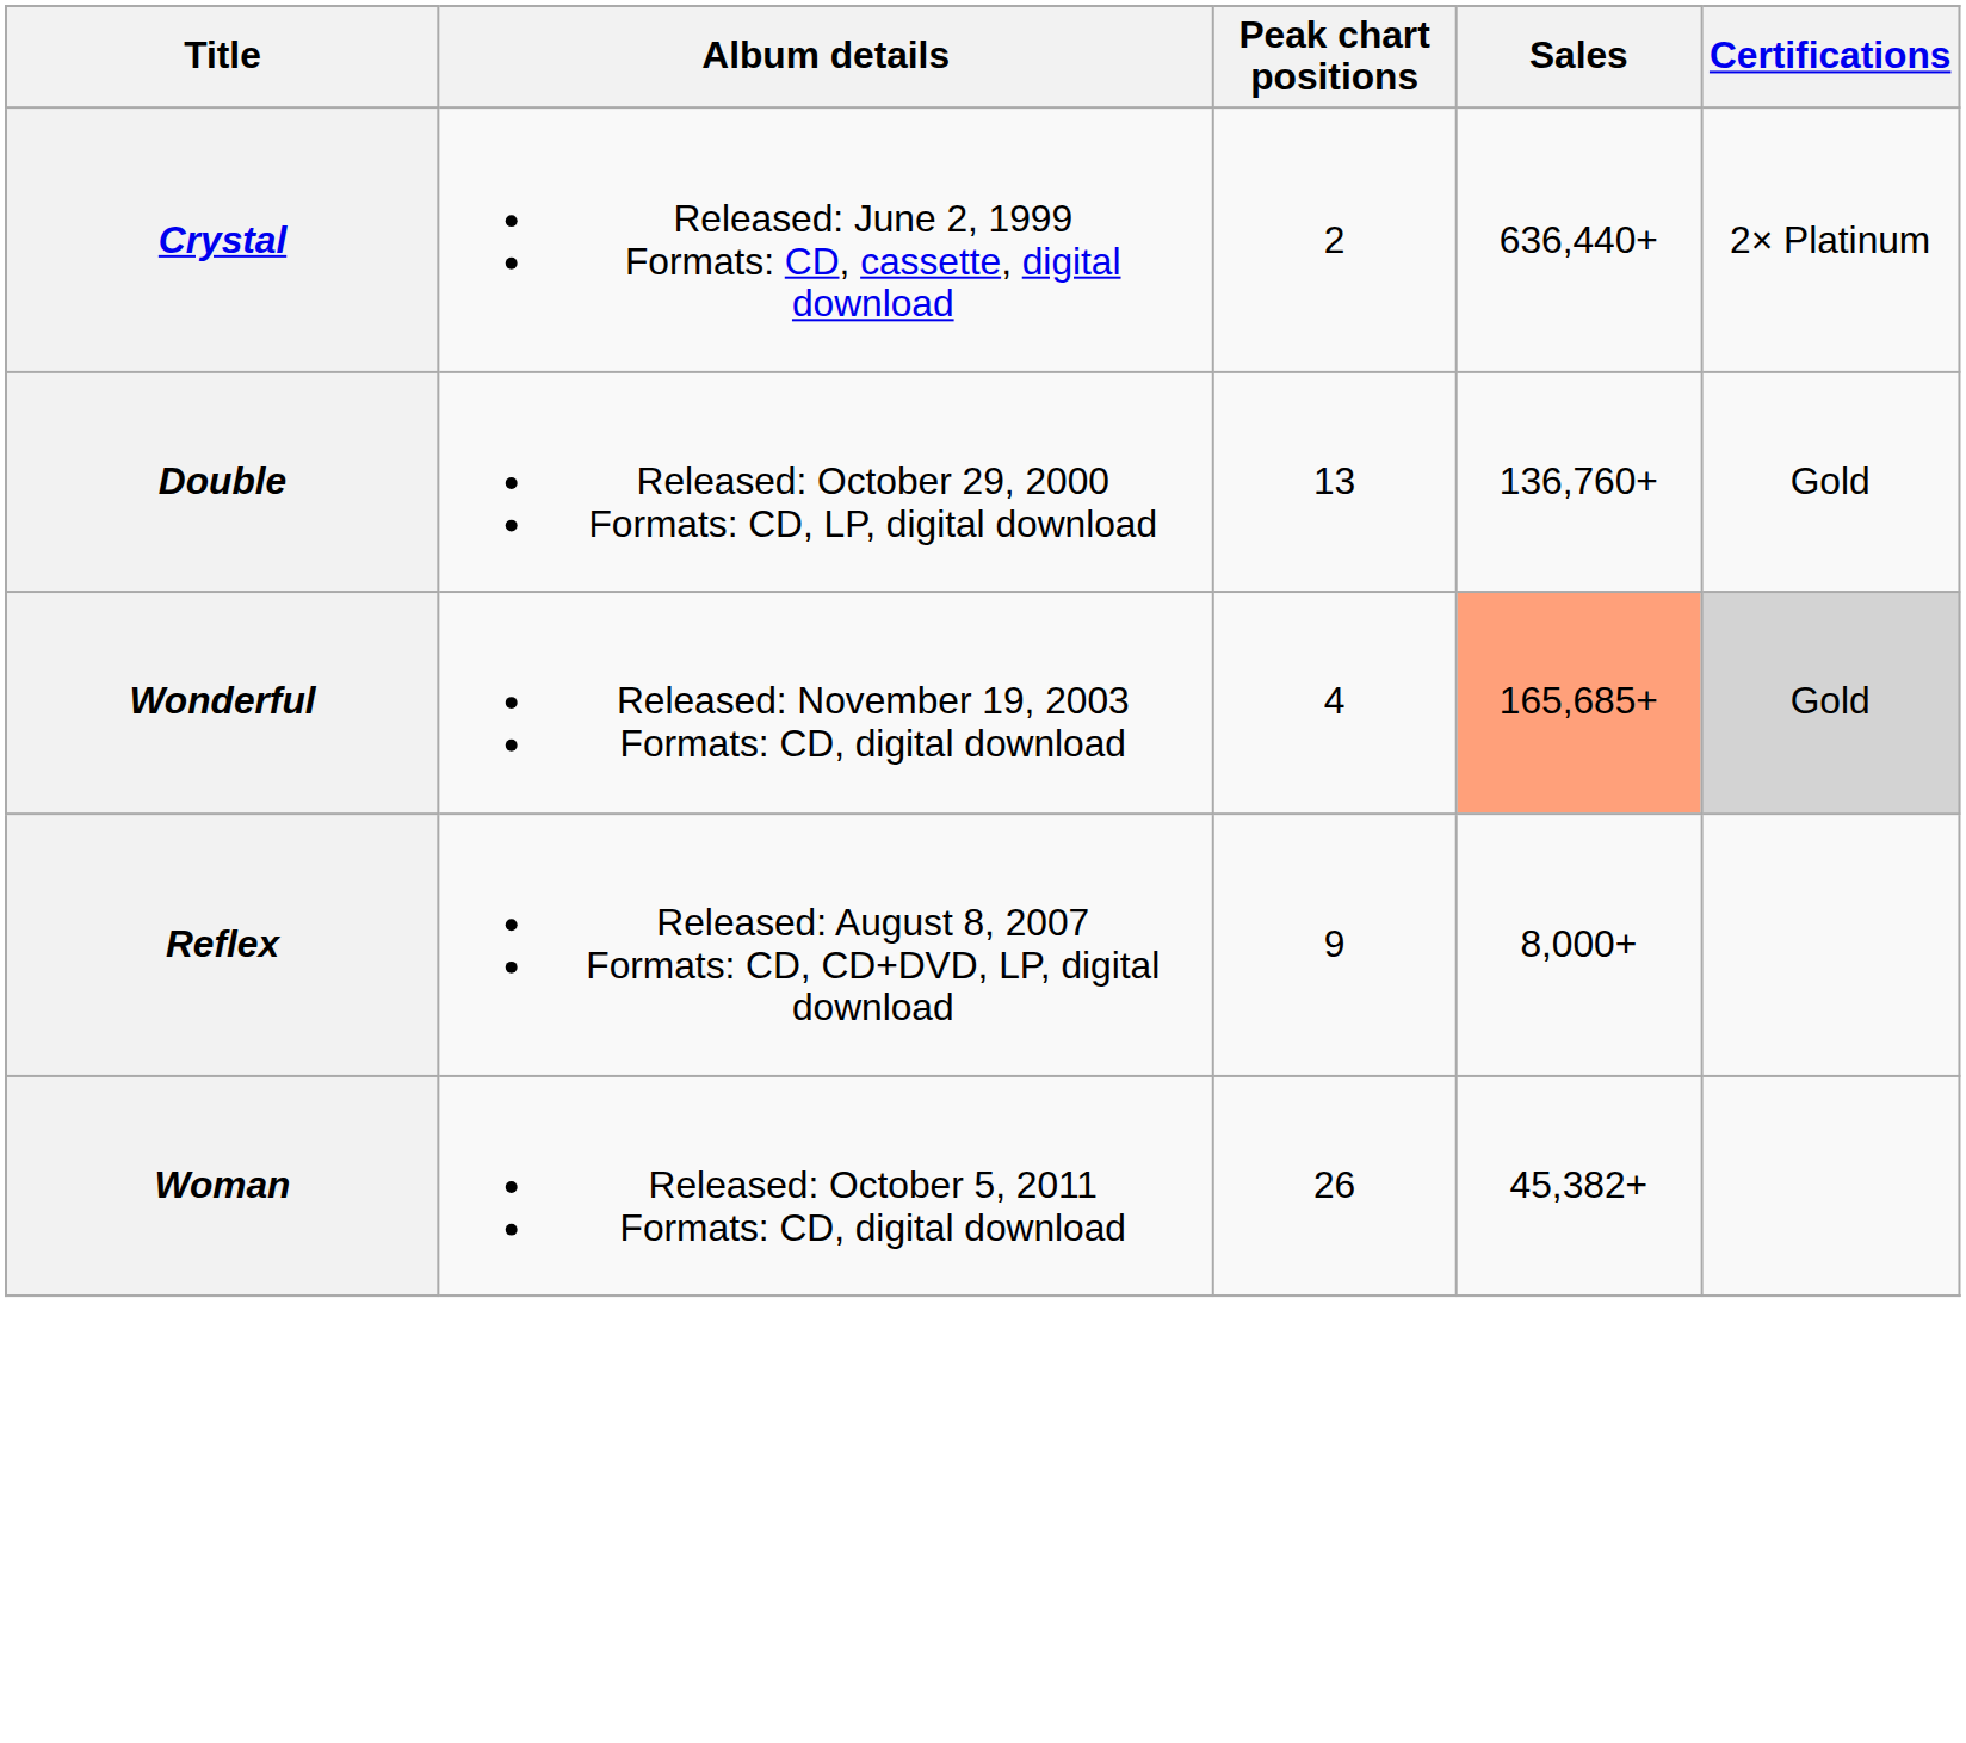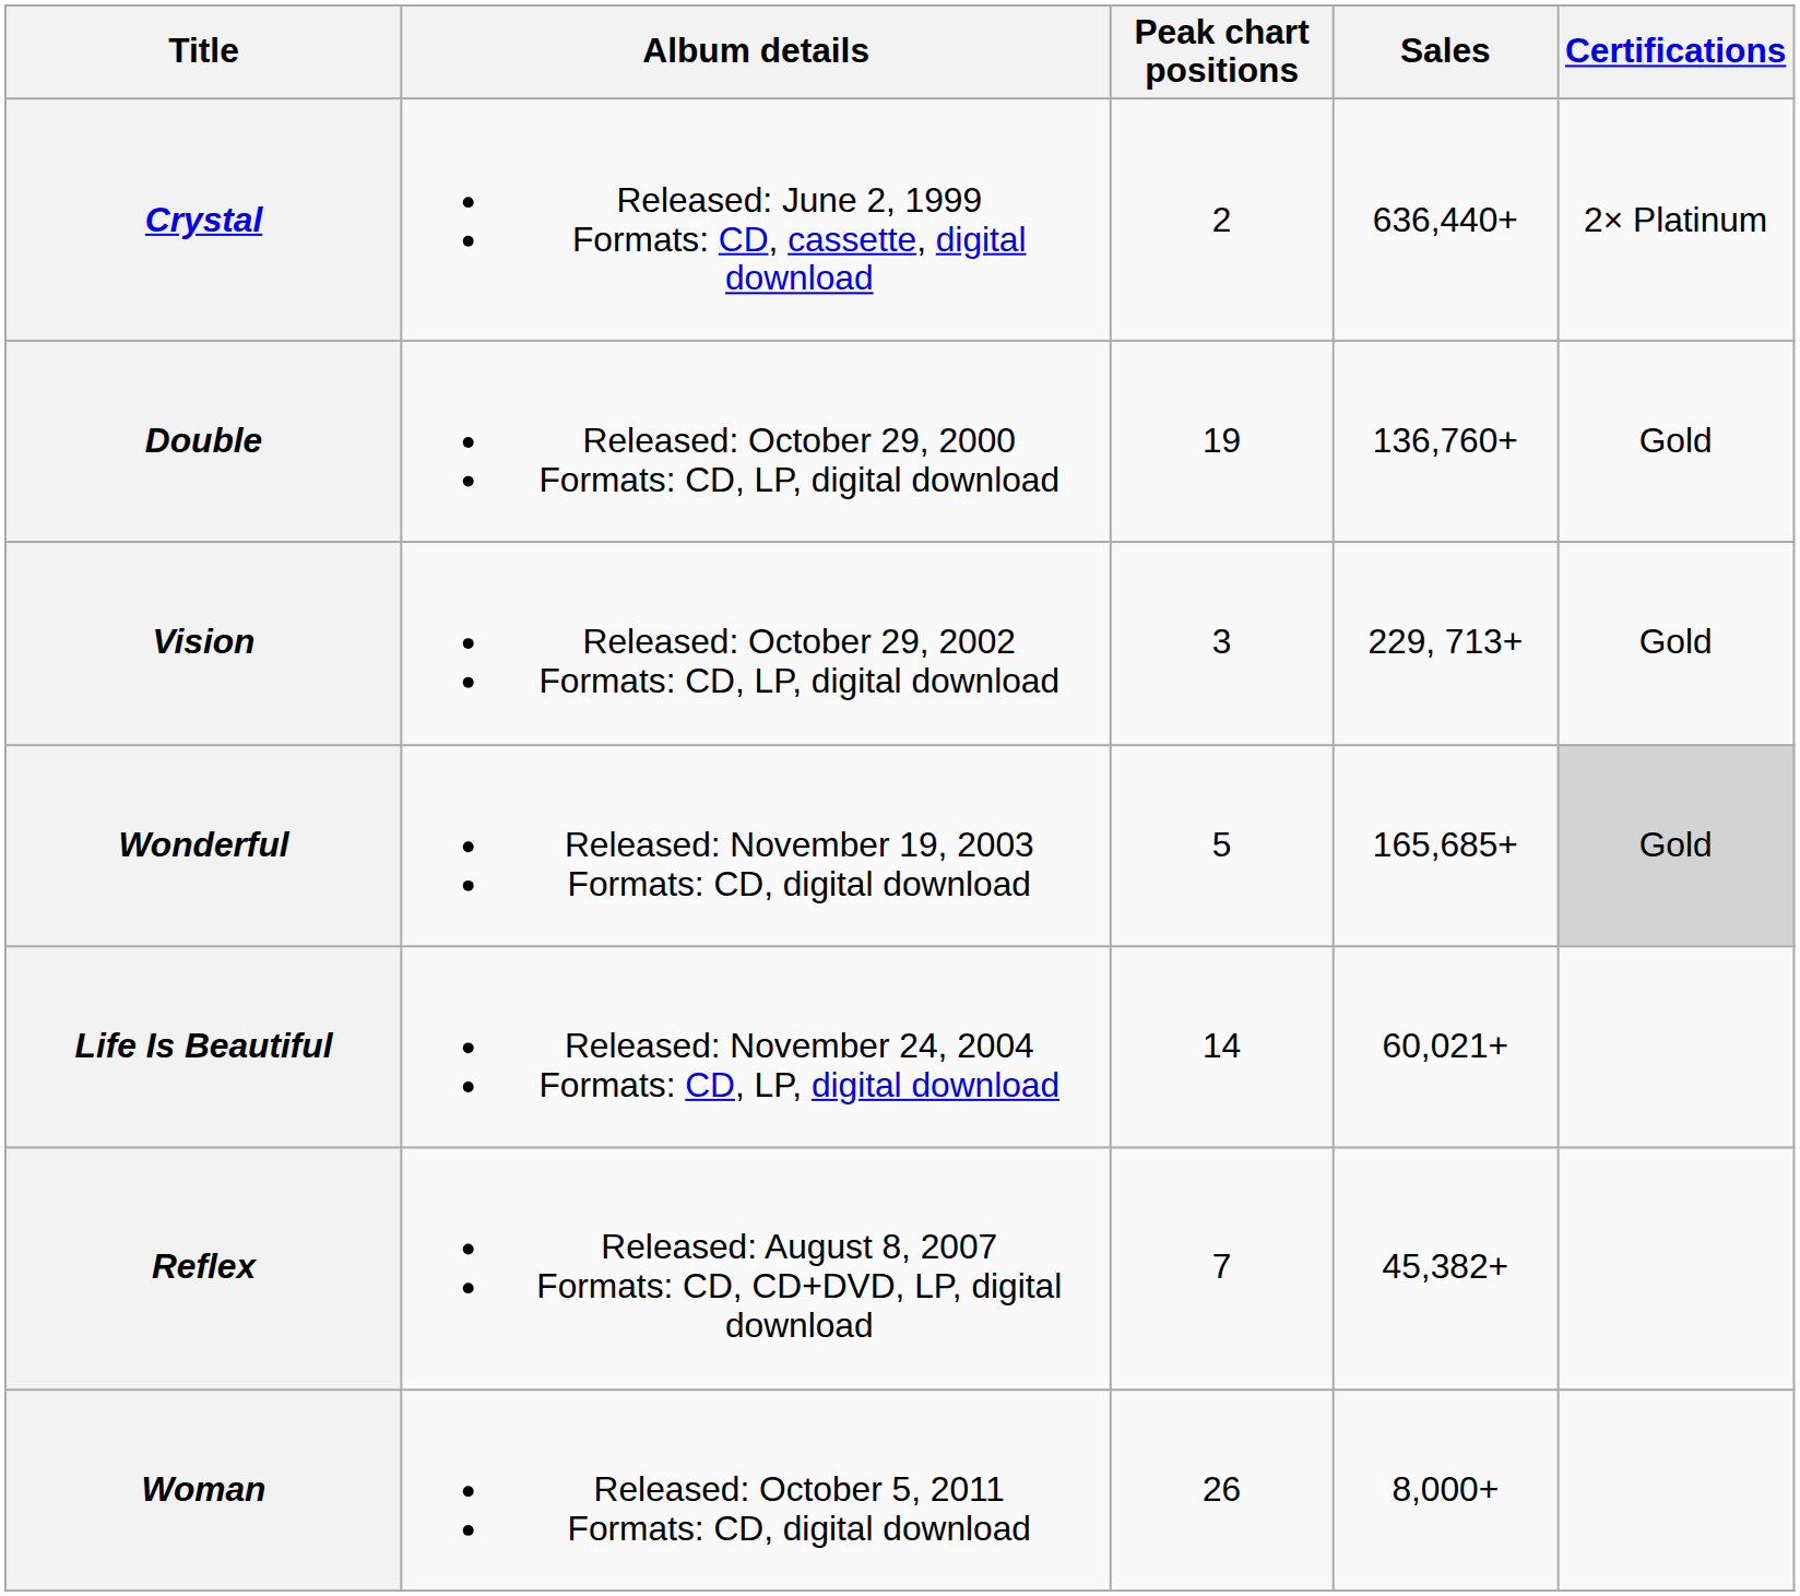Double | Peak chart positions: 13 -> 19
+ row: Vision | Released: October 29, 2002 Formats: CD, LP, digital download | 3 | 229, 713+ | Gold
Wonderful | Peak chart positions: 4 -> 5
Wonderful | Sales: lightsalmon background -> no background
+ row: Life Is Beautiful | Released: November 24, 2004 Formats: CD, LP, digital download | 14 | 60,021+
Reflex | Peak chart positions: 9 -> 7
Reflex | Sales: 8,000+ -> 45,382+
Woman | Sales: 45,382+ -> 8,000+
